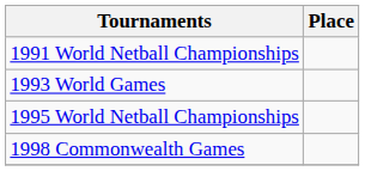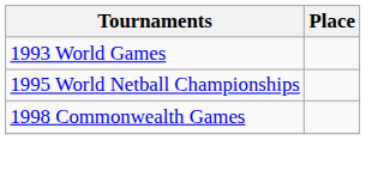- row: 1991 World Netball Championships
